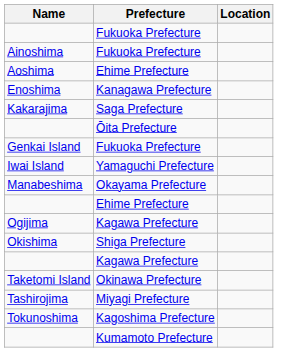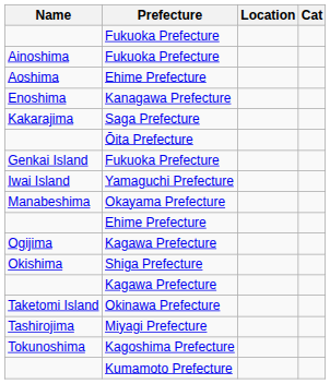+ column: Cat
